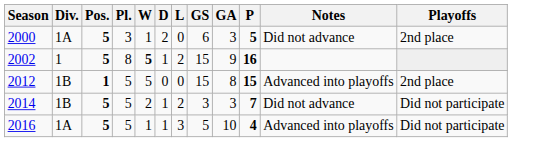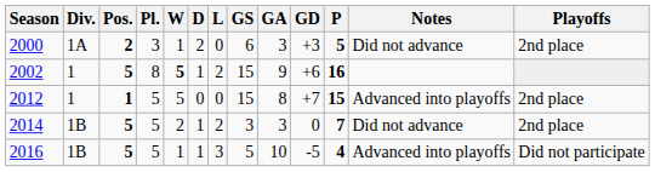+ column: GD | +3 | +6 | +7 | 0 | -5
2000 | Pos.: 5 -> 2
2012 | Div.: 1B -> 1
2014 | Playoffs: Did not participate -> 2nd place
2016 | Div.: 1A -> 1B
